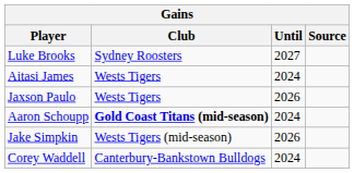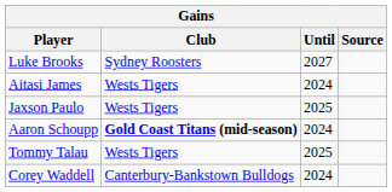Jaxson Paulo | Until: 2026 -> 2025
- row: Jake Simpkin | Wests Tigers (mid-season) | 2026
+ row: Tommy Talau | Wests Tigers | 2025
